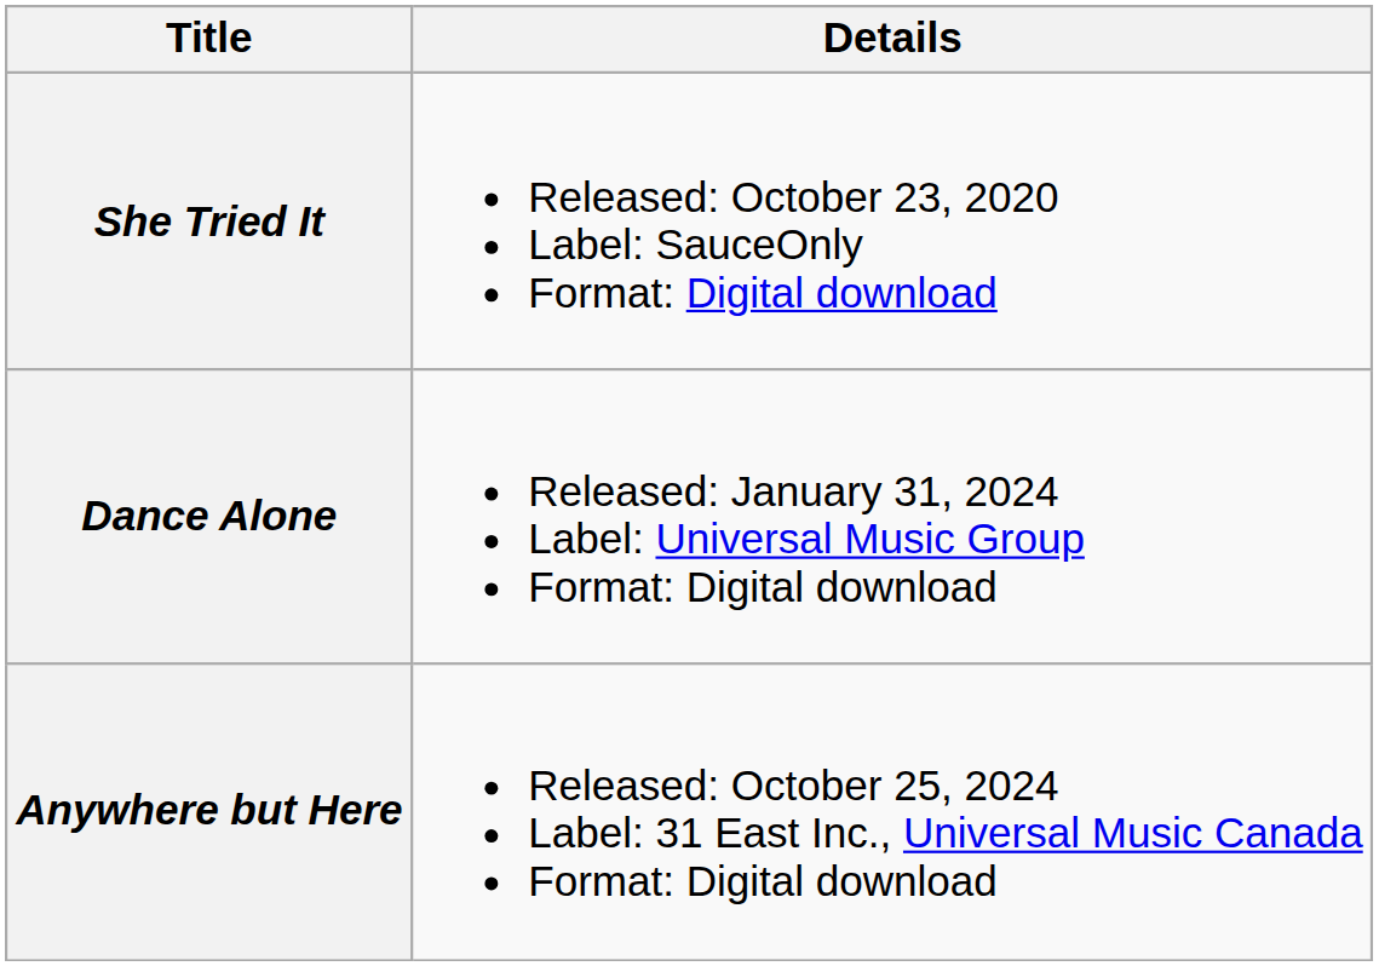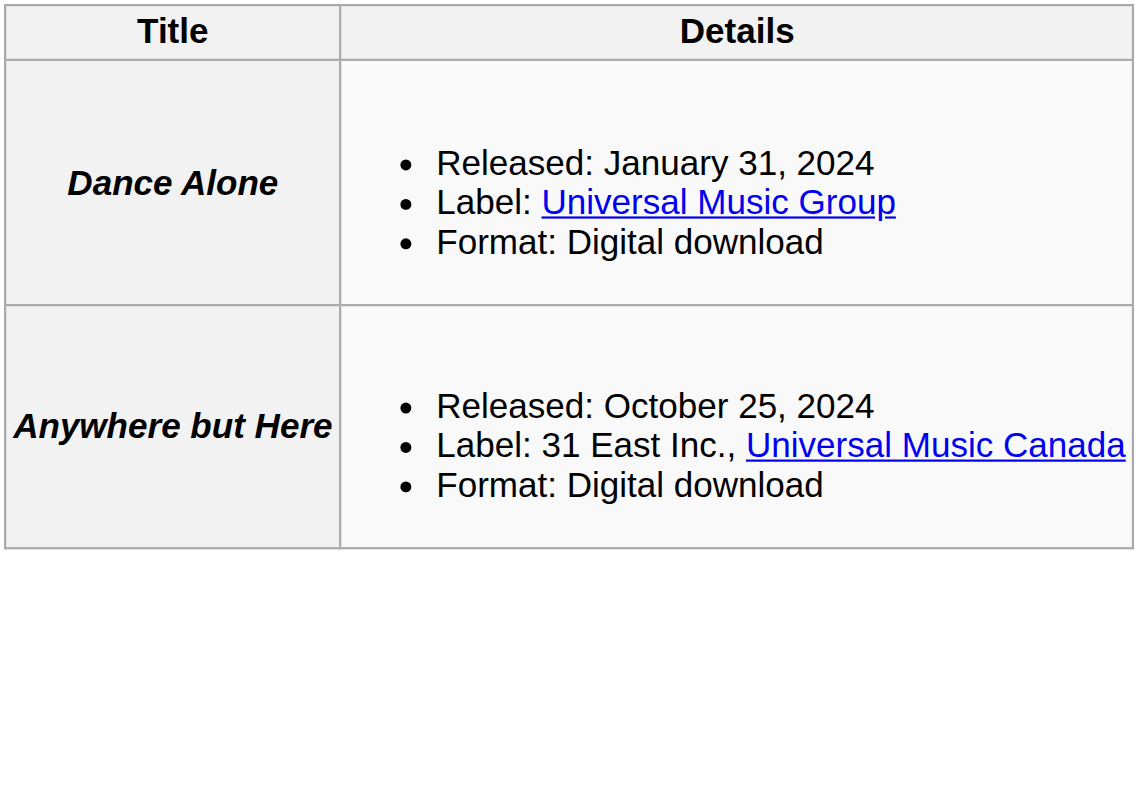- row: She Tried It | Released: October 23, 2020 Label: SauceOnly Format: Digital download
